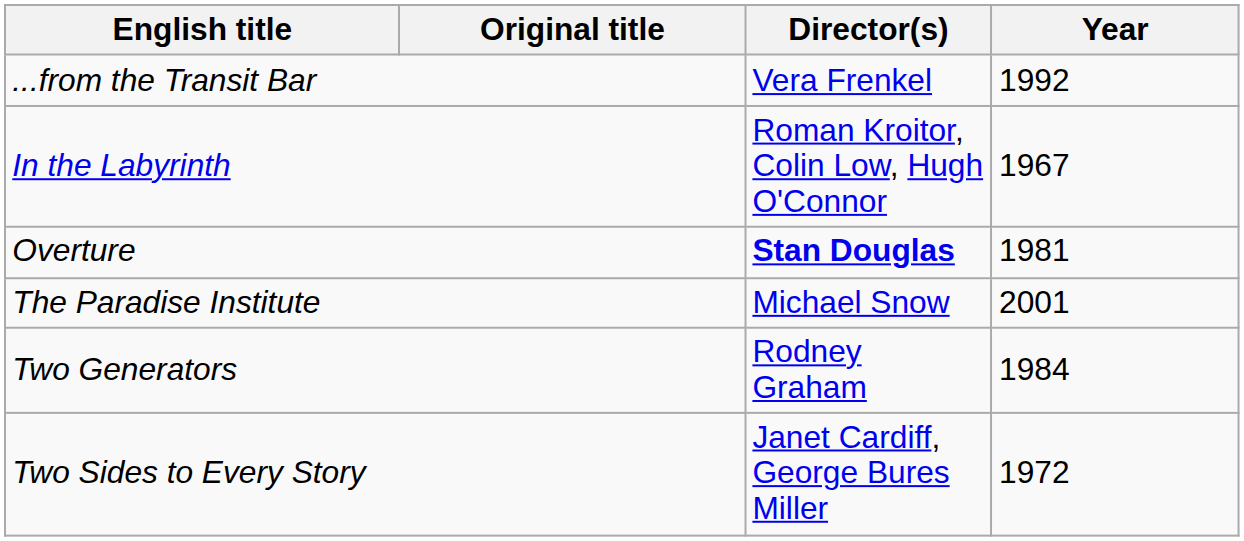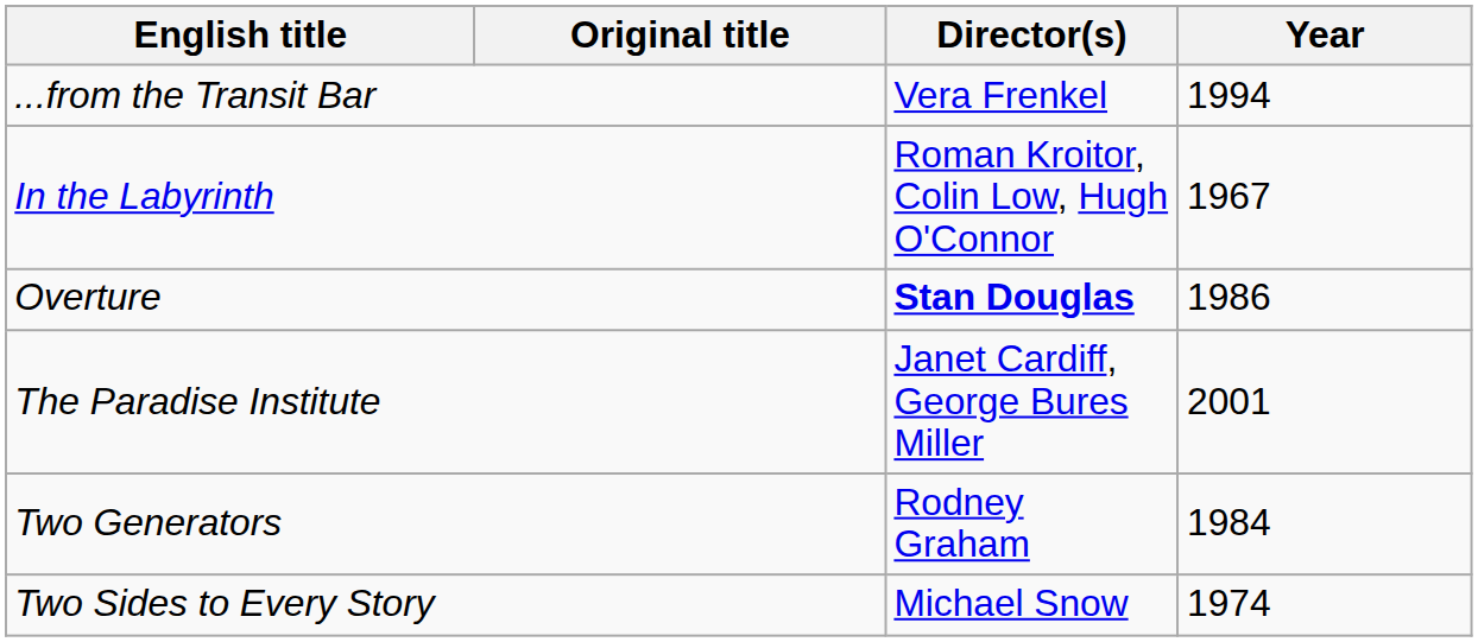...from the Transit Bar | Year: 1992 -> 1994
Overture | Year: 1981 -> 1986
The Paradise Institute | Director(s): Michael Snow -> Janet Cardiff, George Bures Miller
Two Sides to Every Story | Director(s): Janet Cardiff, George Bures Miller -> Michael Snow
Two Sides to Every Story | Year: 1972 -> 1974
